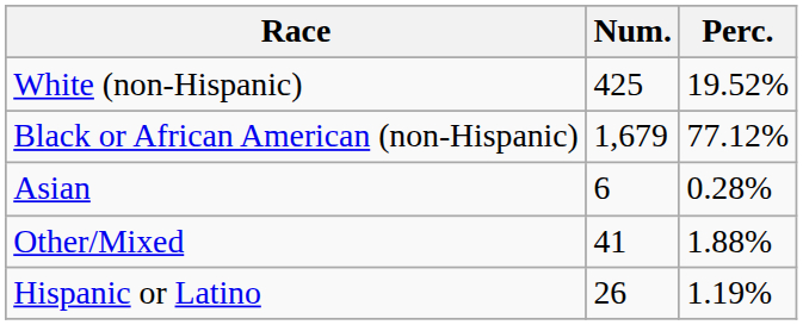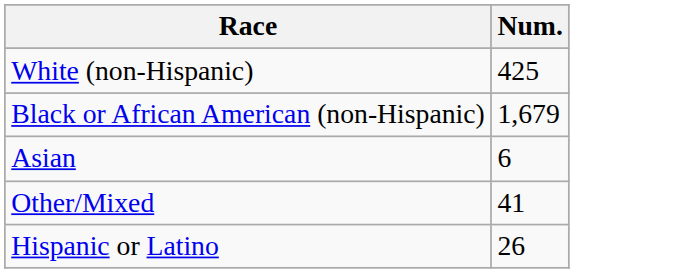- column: Perc. | 19.52% | 77.12% | 0.28% | 1.88% | 1.19%
